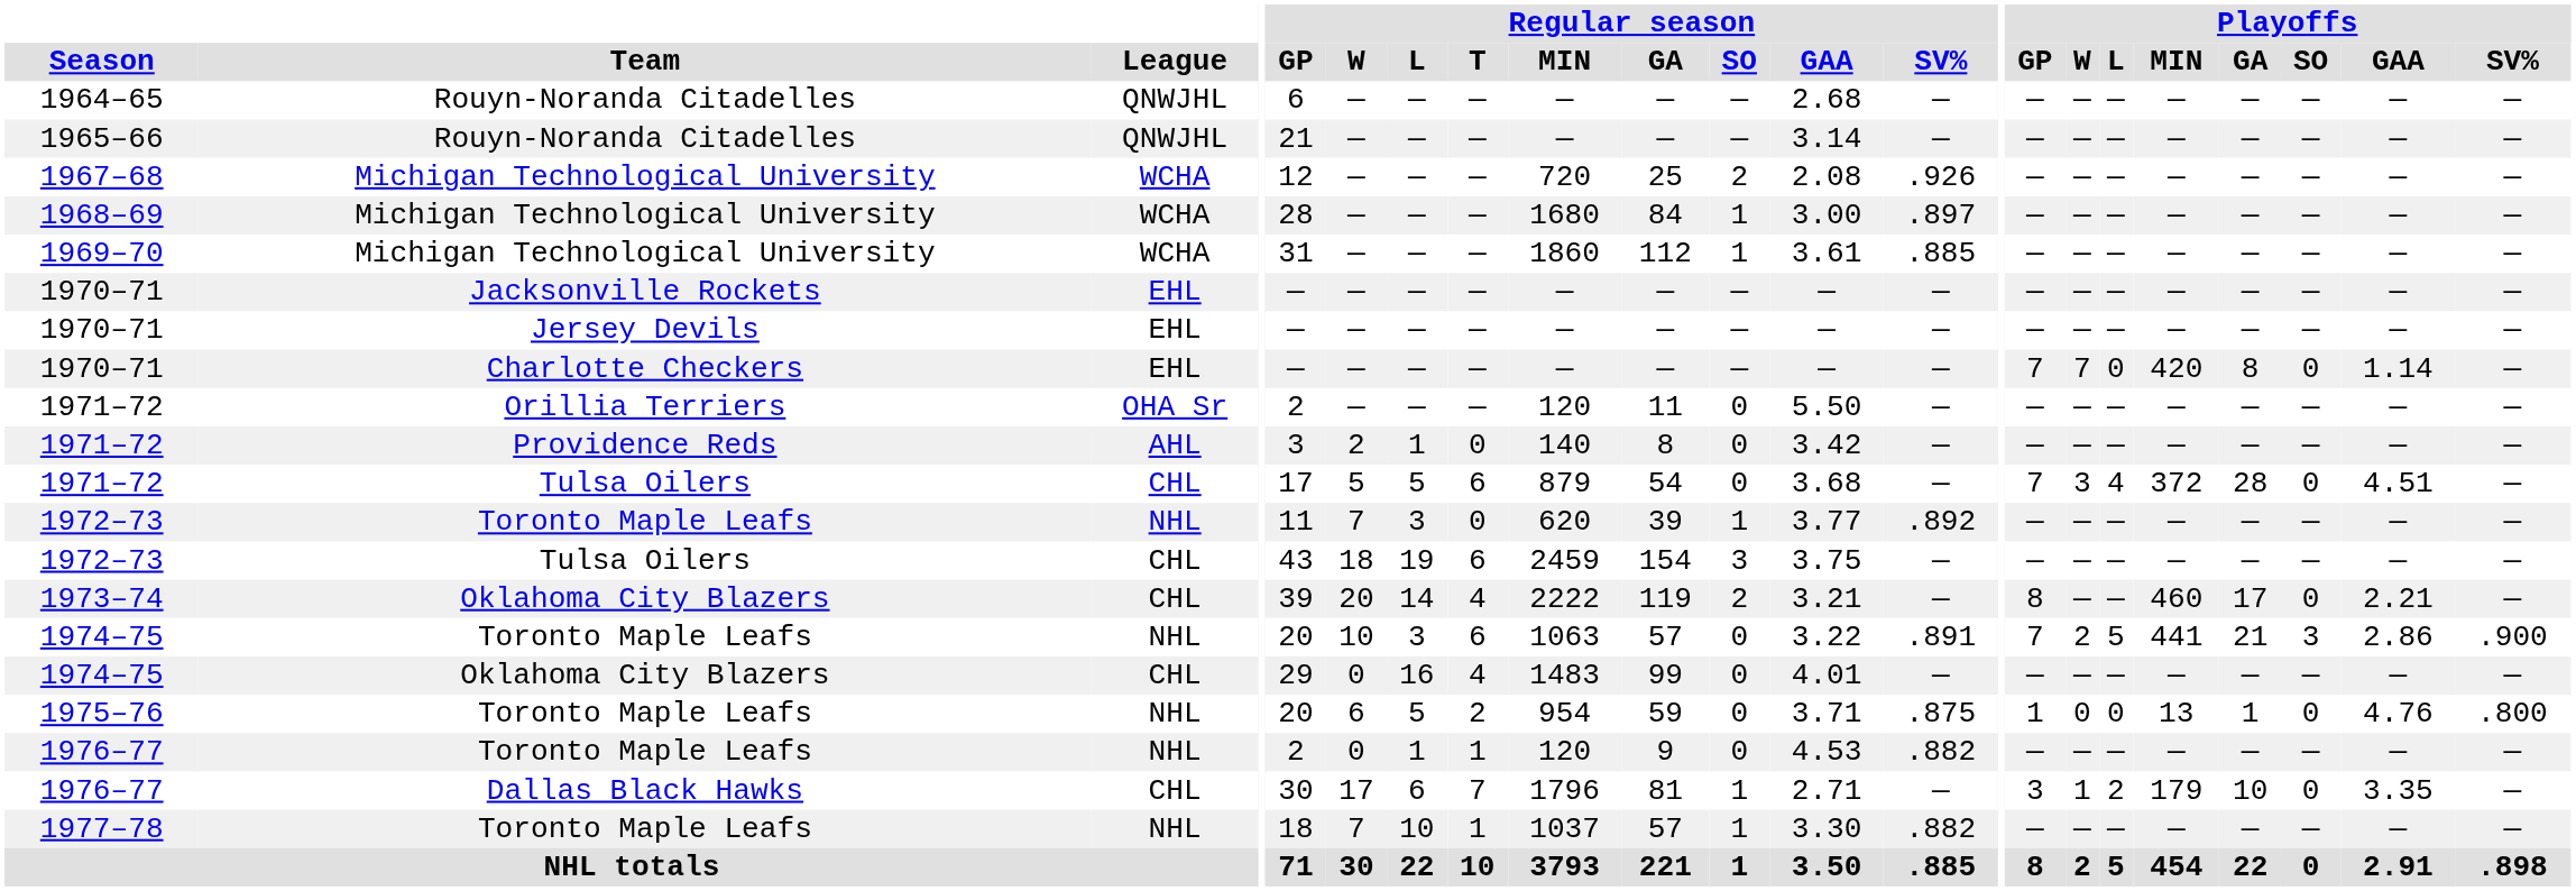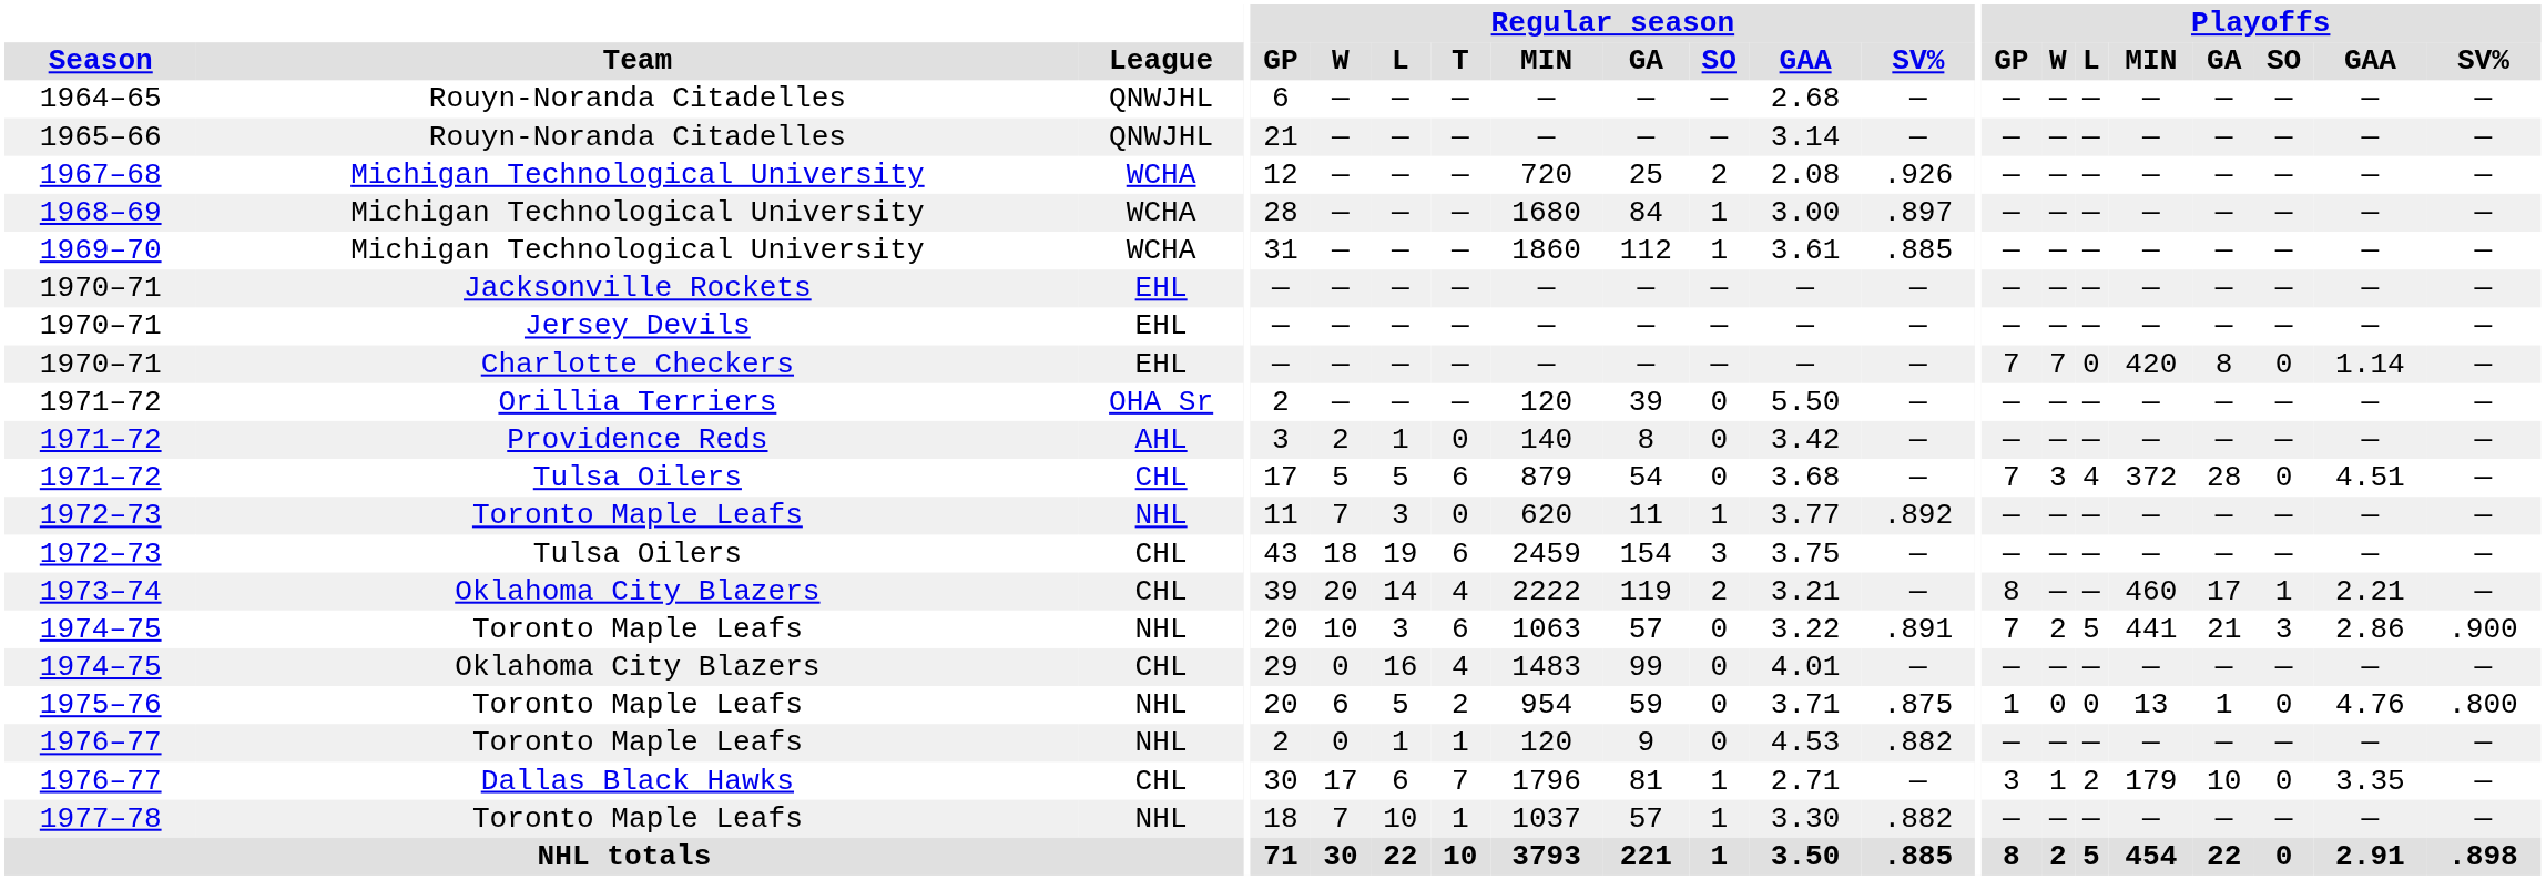1971–72 / Orillia Terriers | Regular season / GA: 11 -> 39
1972–73 / Toronto Maple Leafs | Regular season / GA: 39 -> 11
1973–74 | Playoffs / SO: 0 -> 1
